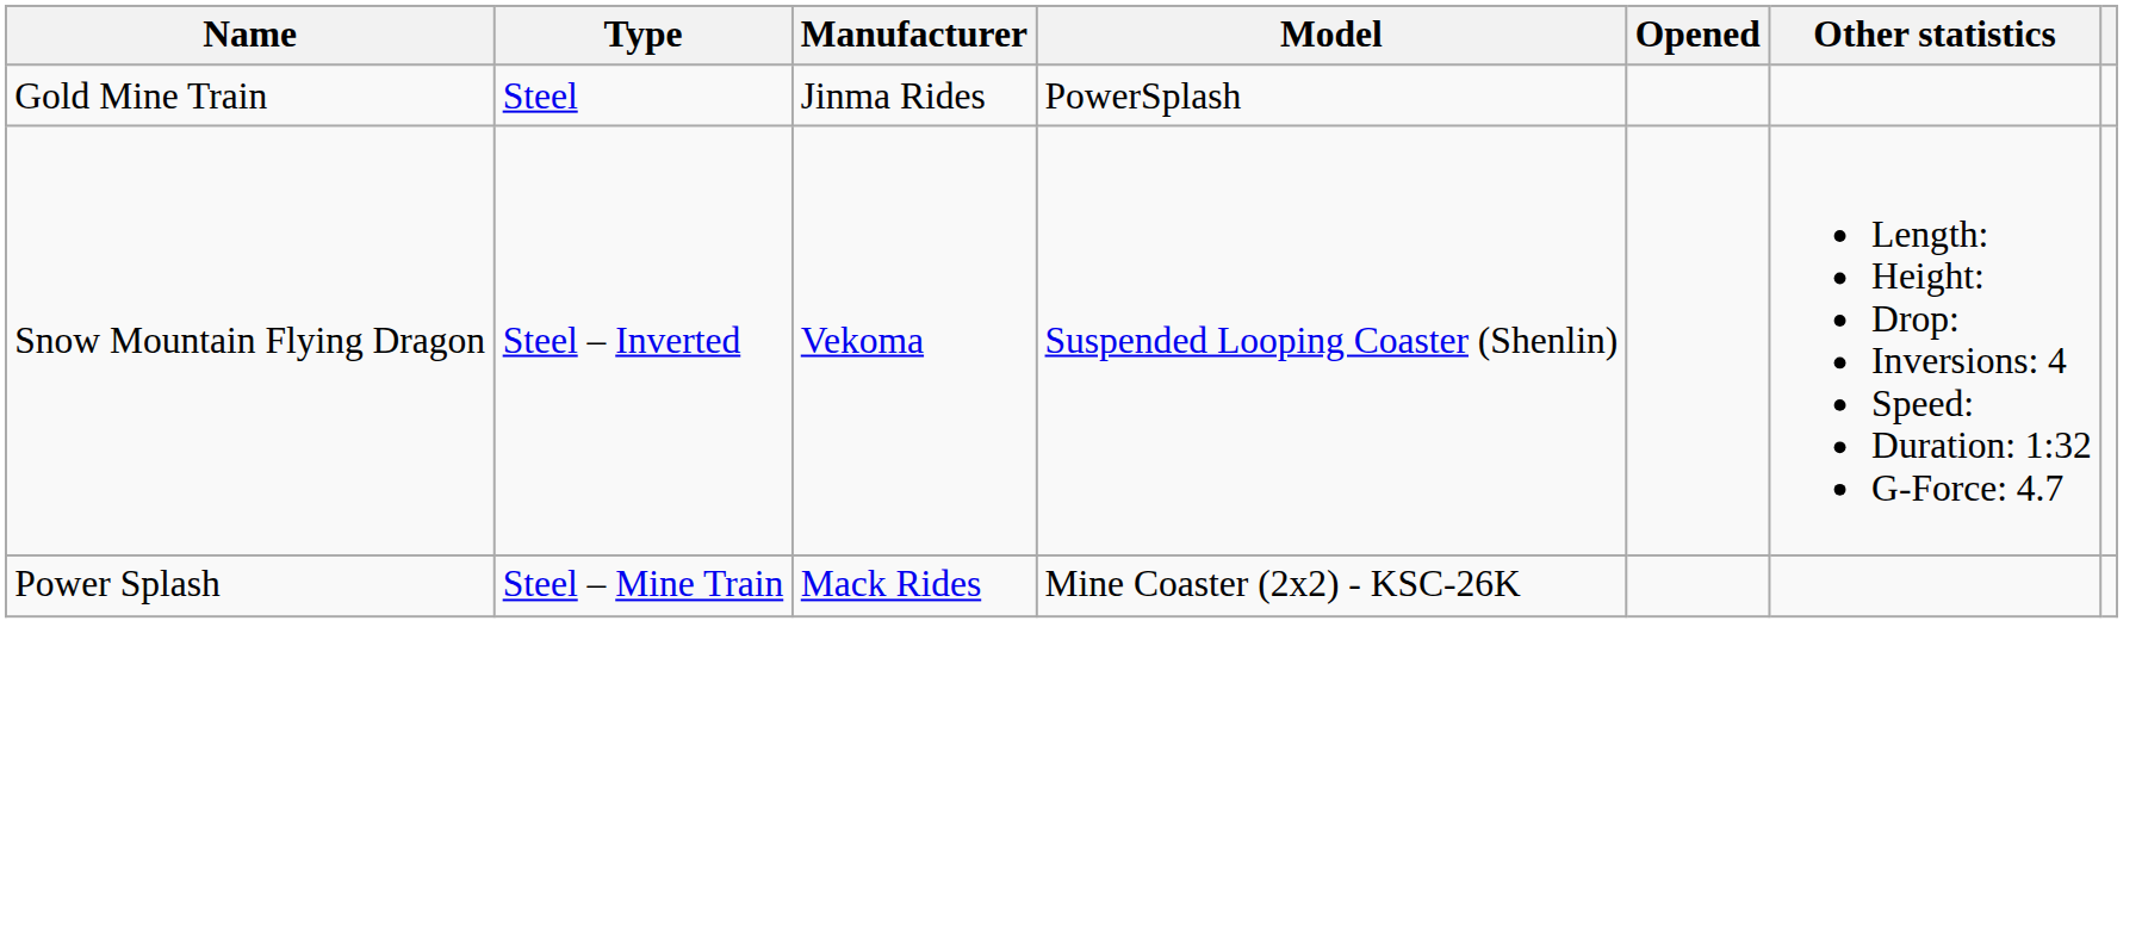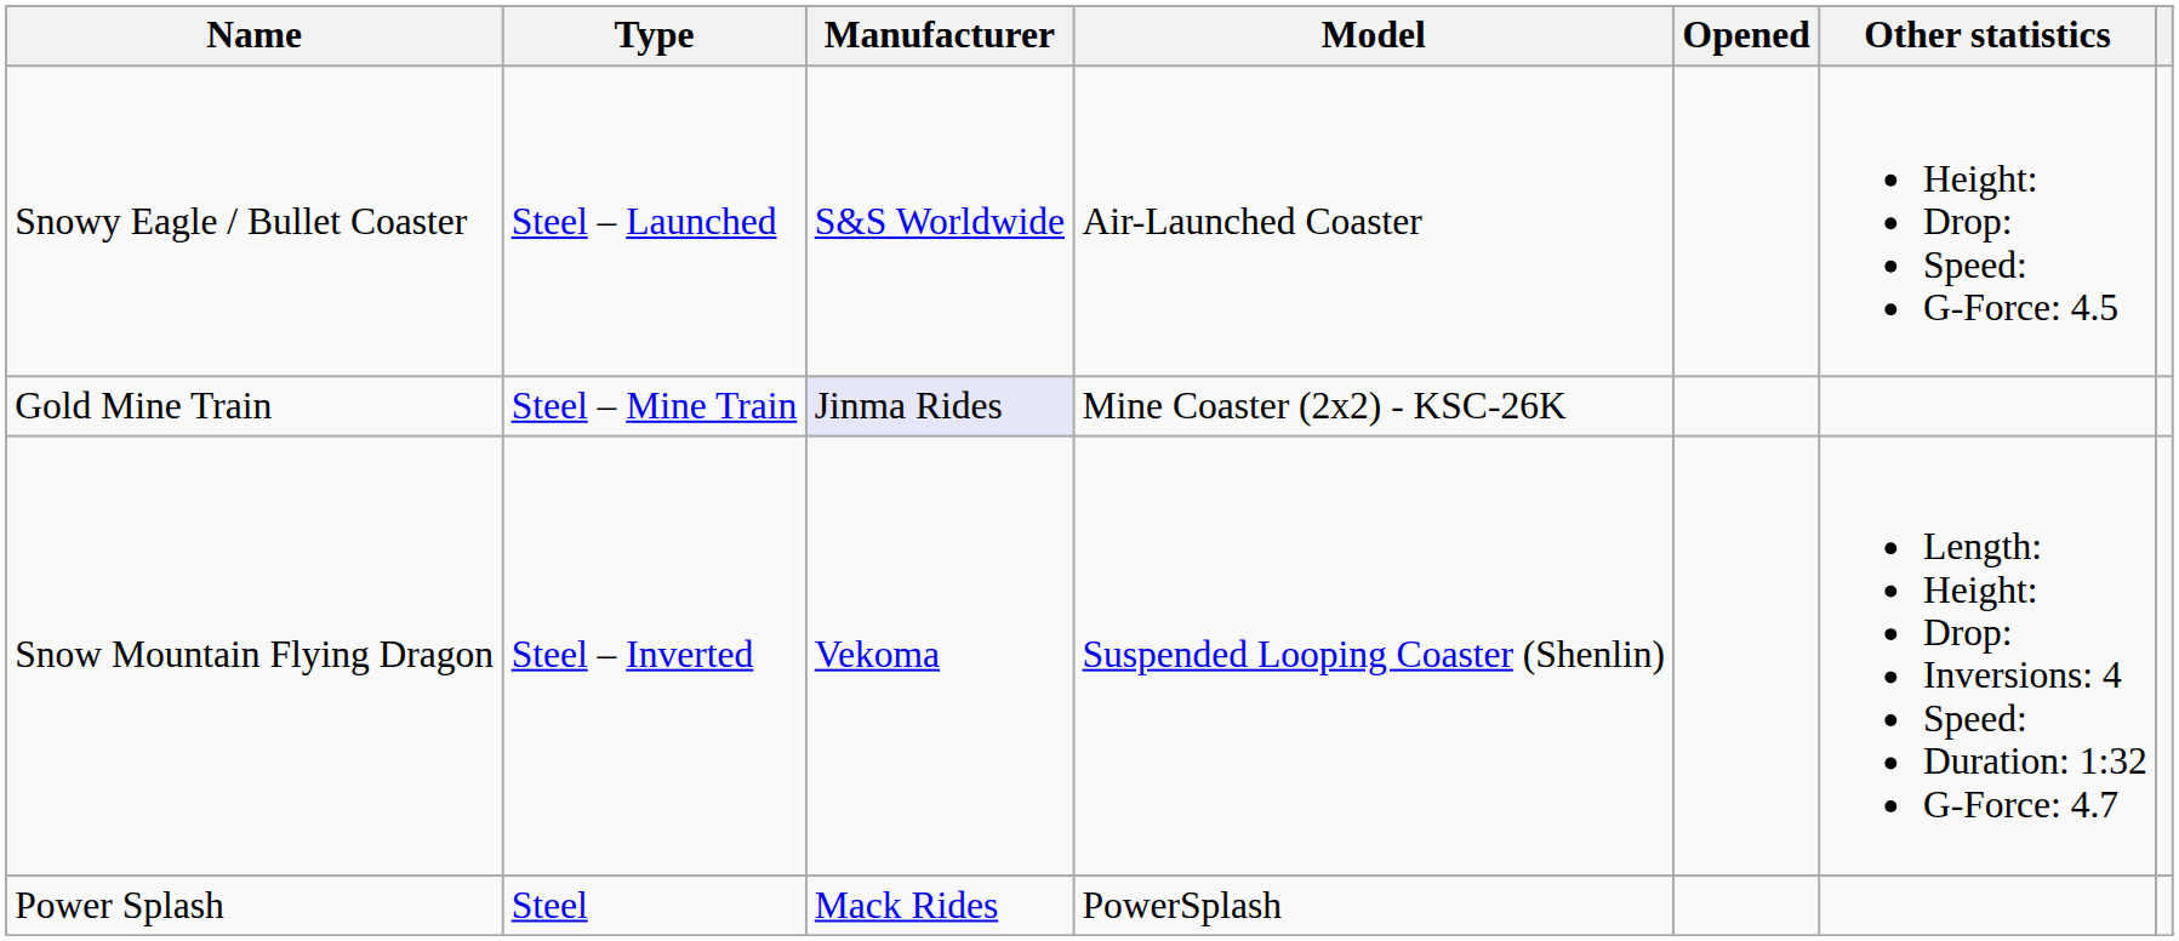+ row: Snowy Eagle / Bullet Coaster | Steel – Launched | S&S Worldwide | Air-Launched Coaster | Height: Drop: Speed: G-Force: 4.5
Gold Mine Train | Type: Steel -> Steel – Mine Train
Gold Mine Train | Manufacturer: no background -> lavender background
Gold Mine Train | Model: PowerSplash -> Mine Coaster (2x2) - KSC-26K
Power Splash | Type: Steel – Mine Train -> Steel
Power Splash | Model: Mine Coaster (2x2) - KSC-26K -> PowerSplash
